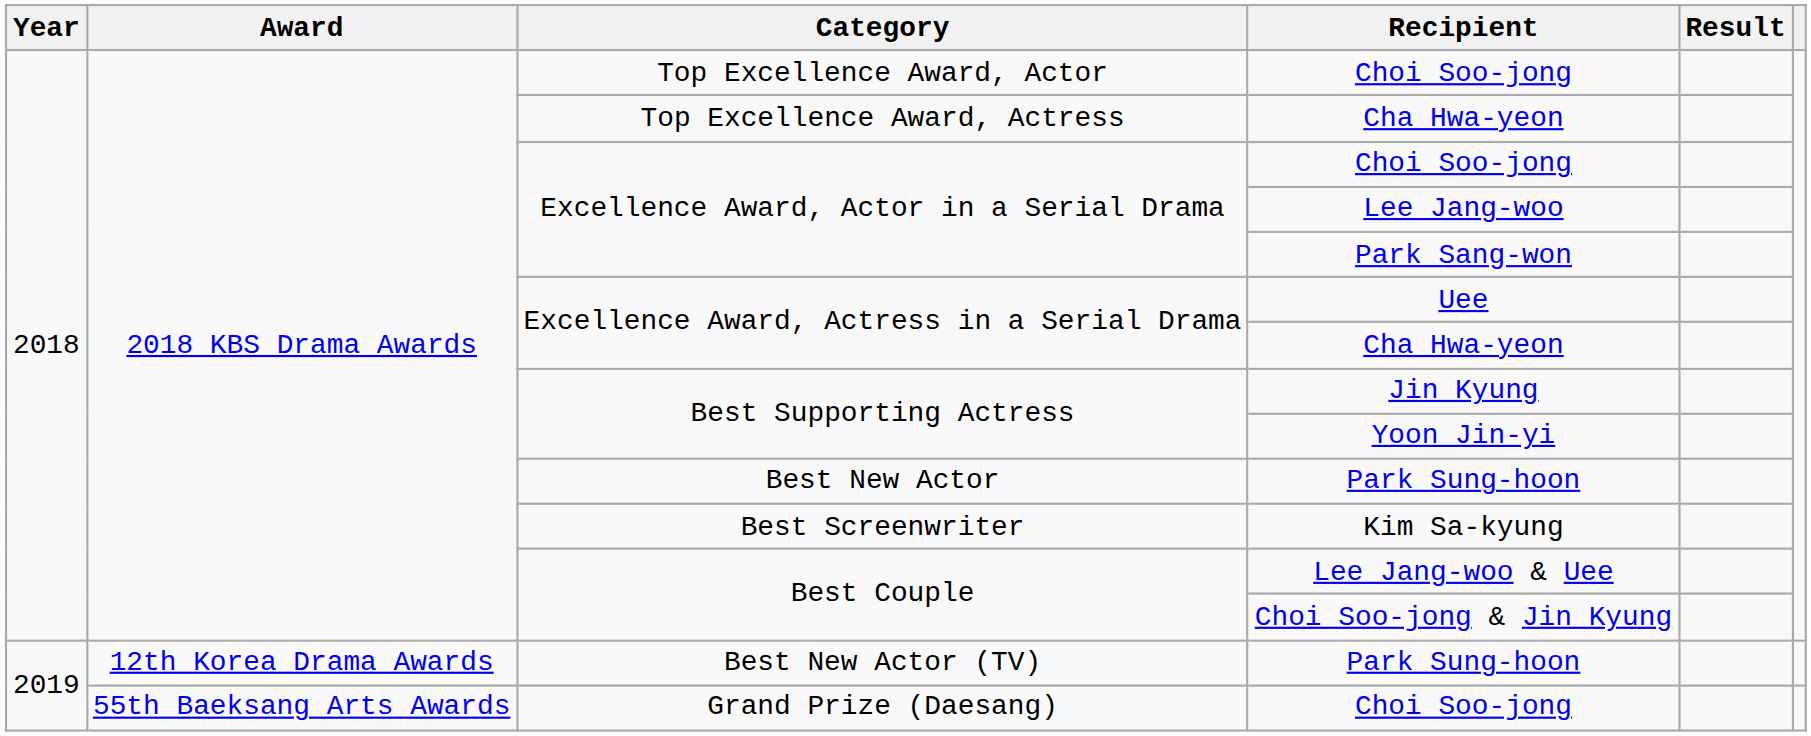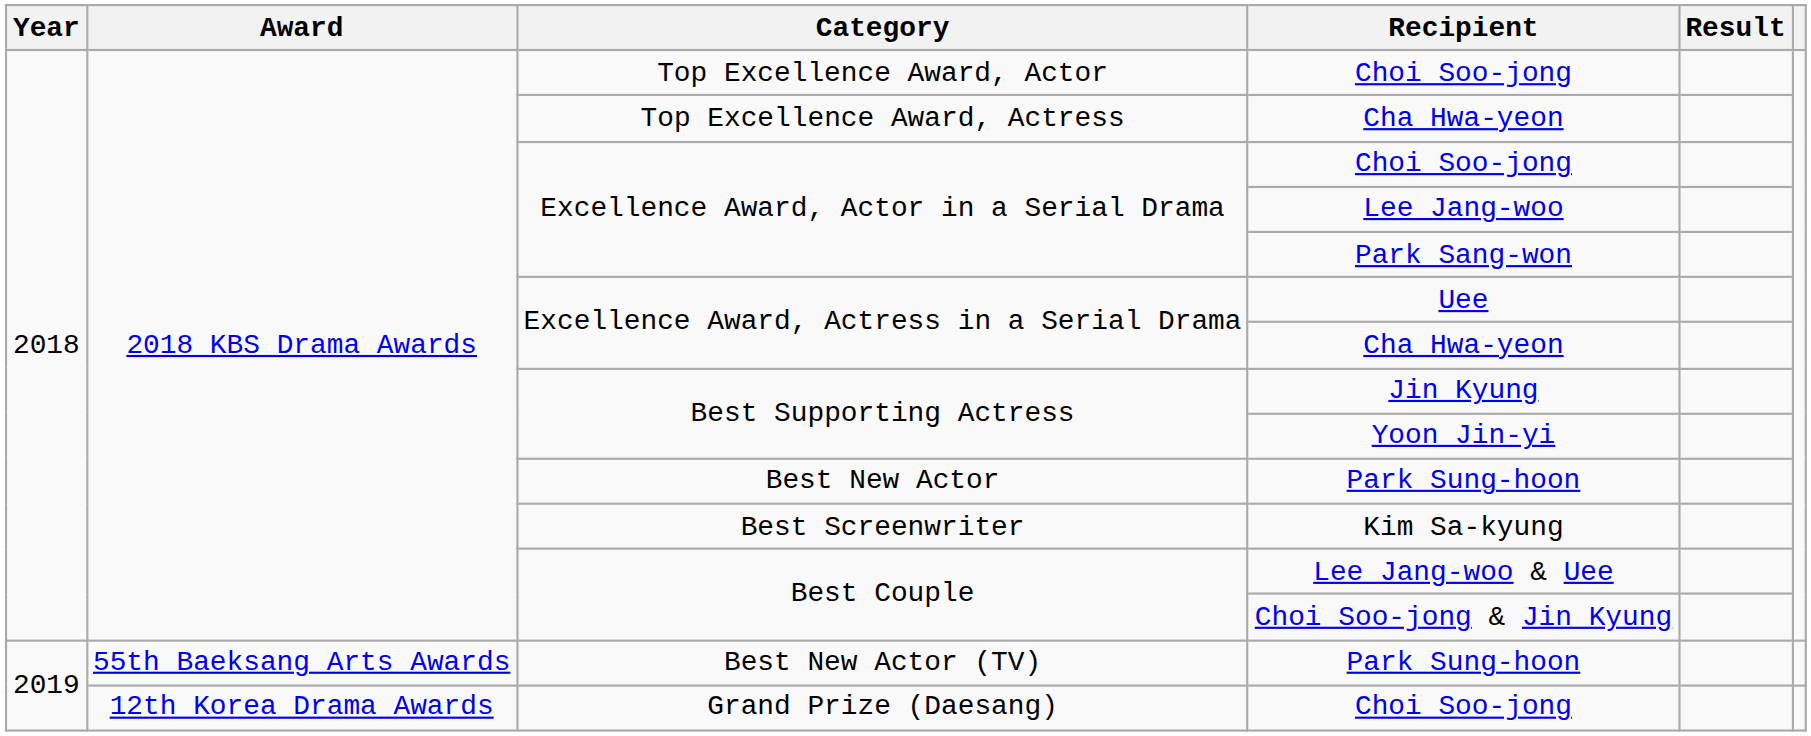Best New Actor (TV) / Park Sung-hoon | Award: 12th Korea Drama Awards -> 55th Baeksang Arts Awards
Grand Prize (Daesang) / Choi Soo-jong | Award: 55th Baeksang Arts Awards -> 12th Korea Drama Awards
